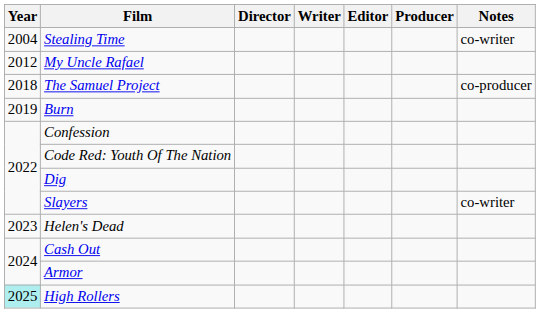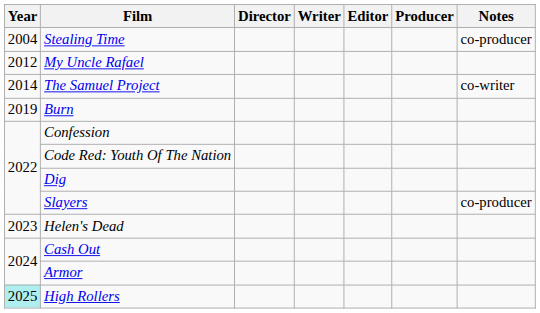Stealing Time | Notes: co-writer -> co-producer
The Samuel Project | Year: 2018 -> 2014
The Samuel Project | Notes: co-producer -> co-writer
Slayers | Notes: co-writer -> co-producer
